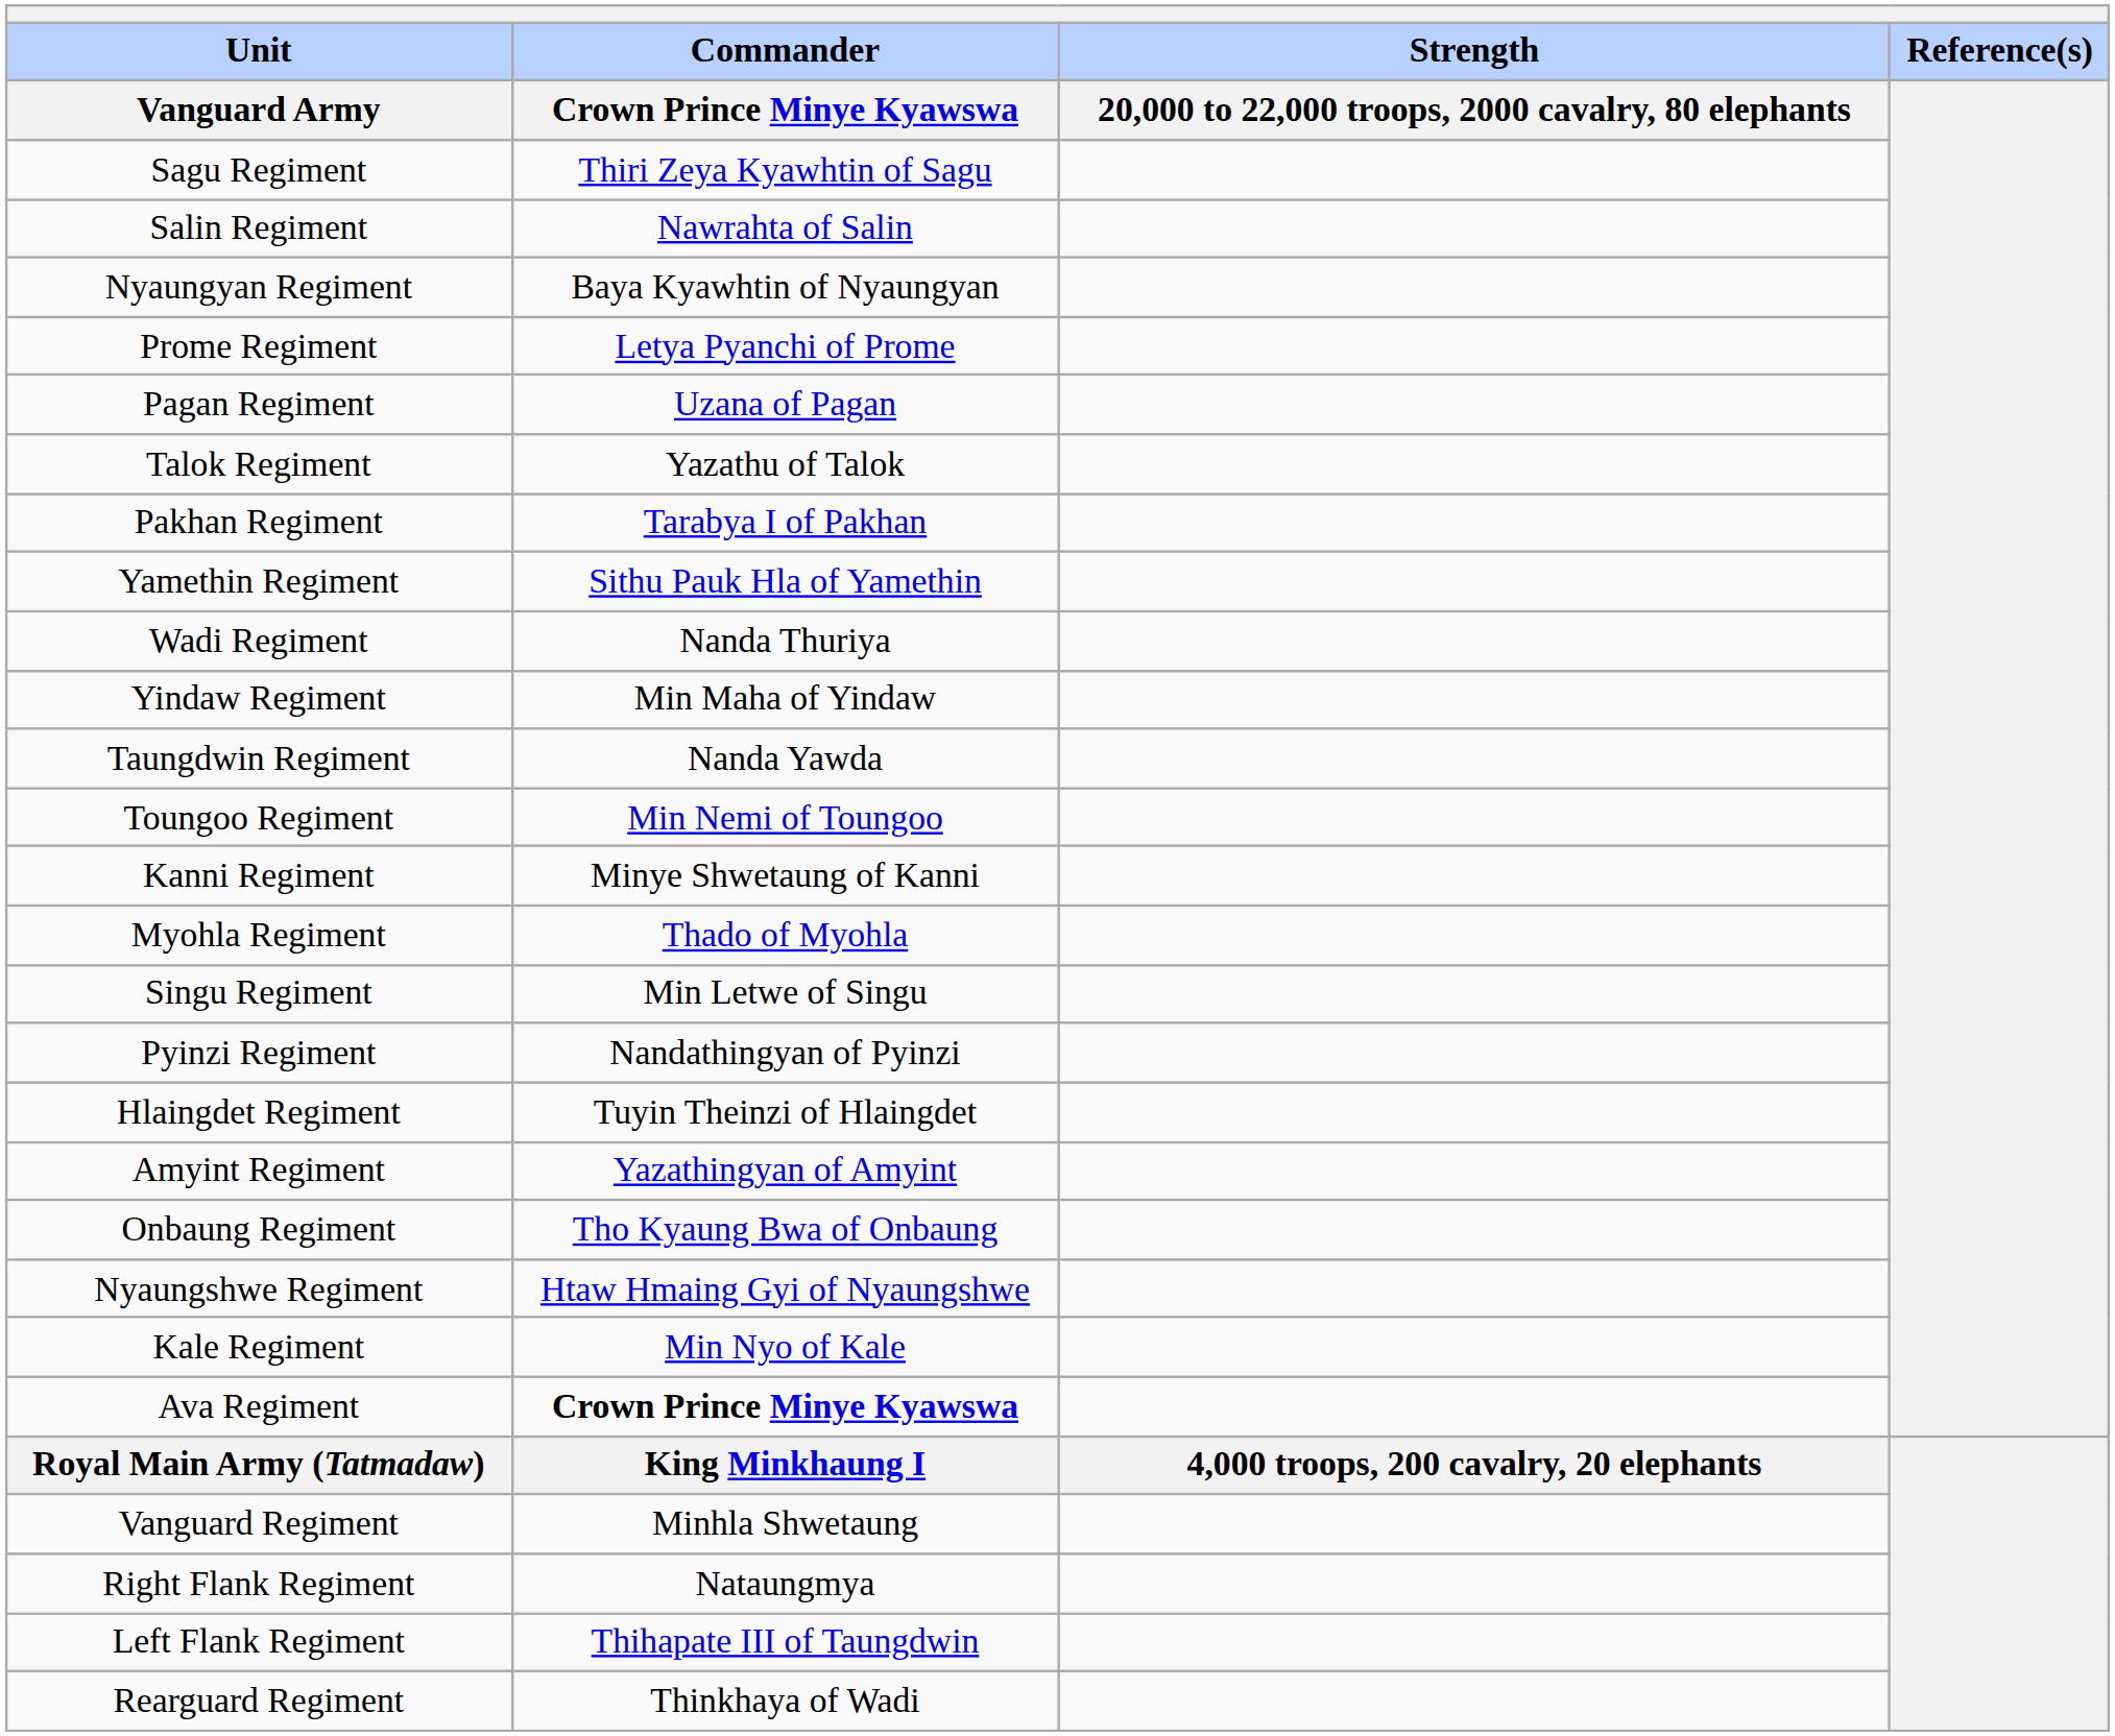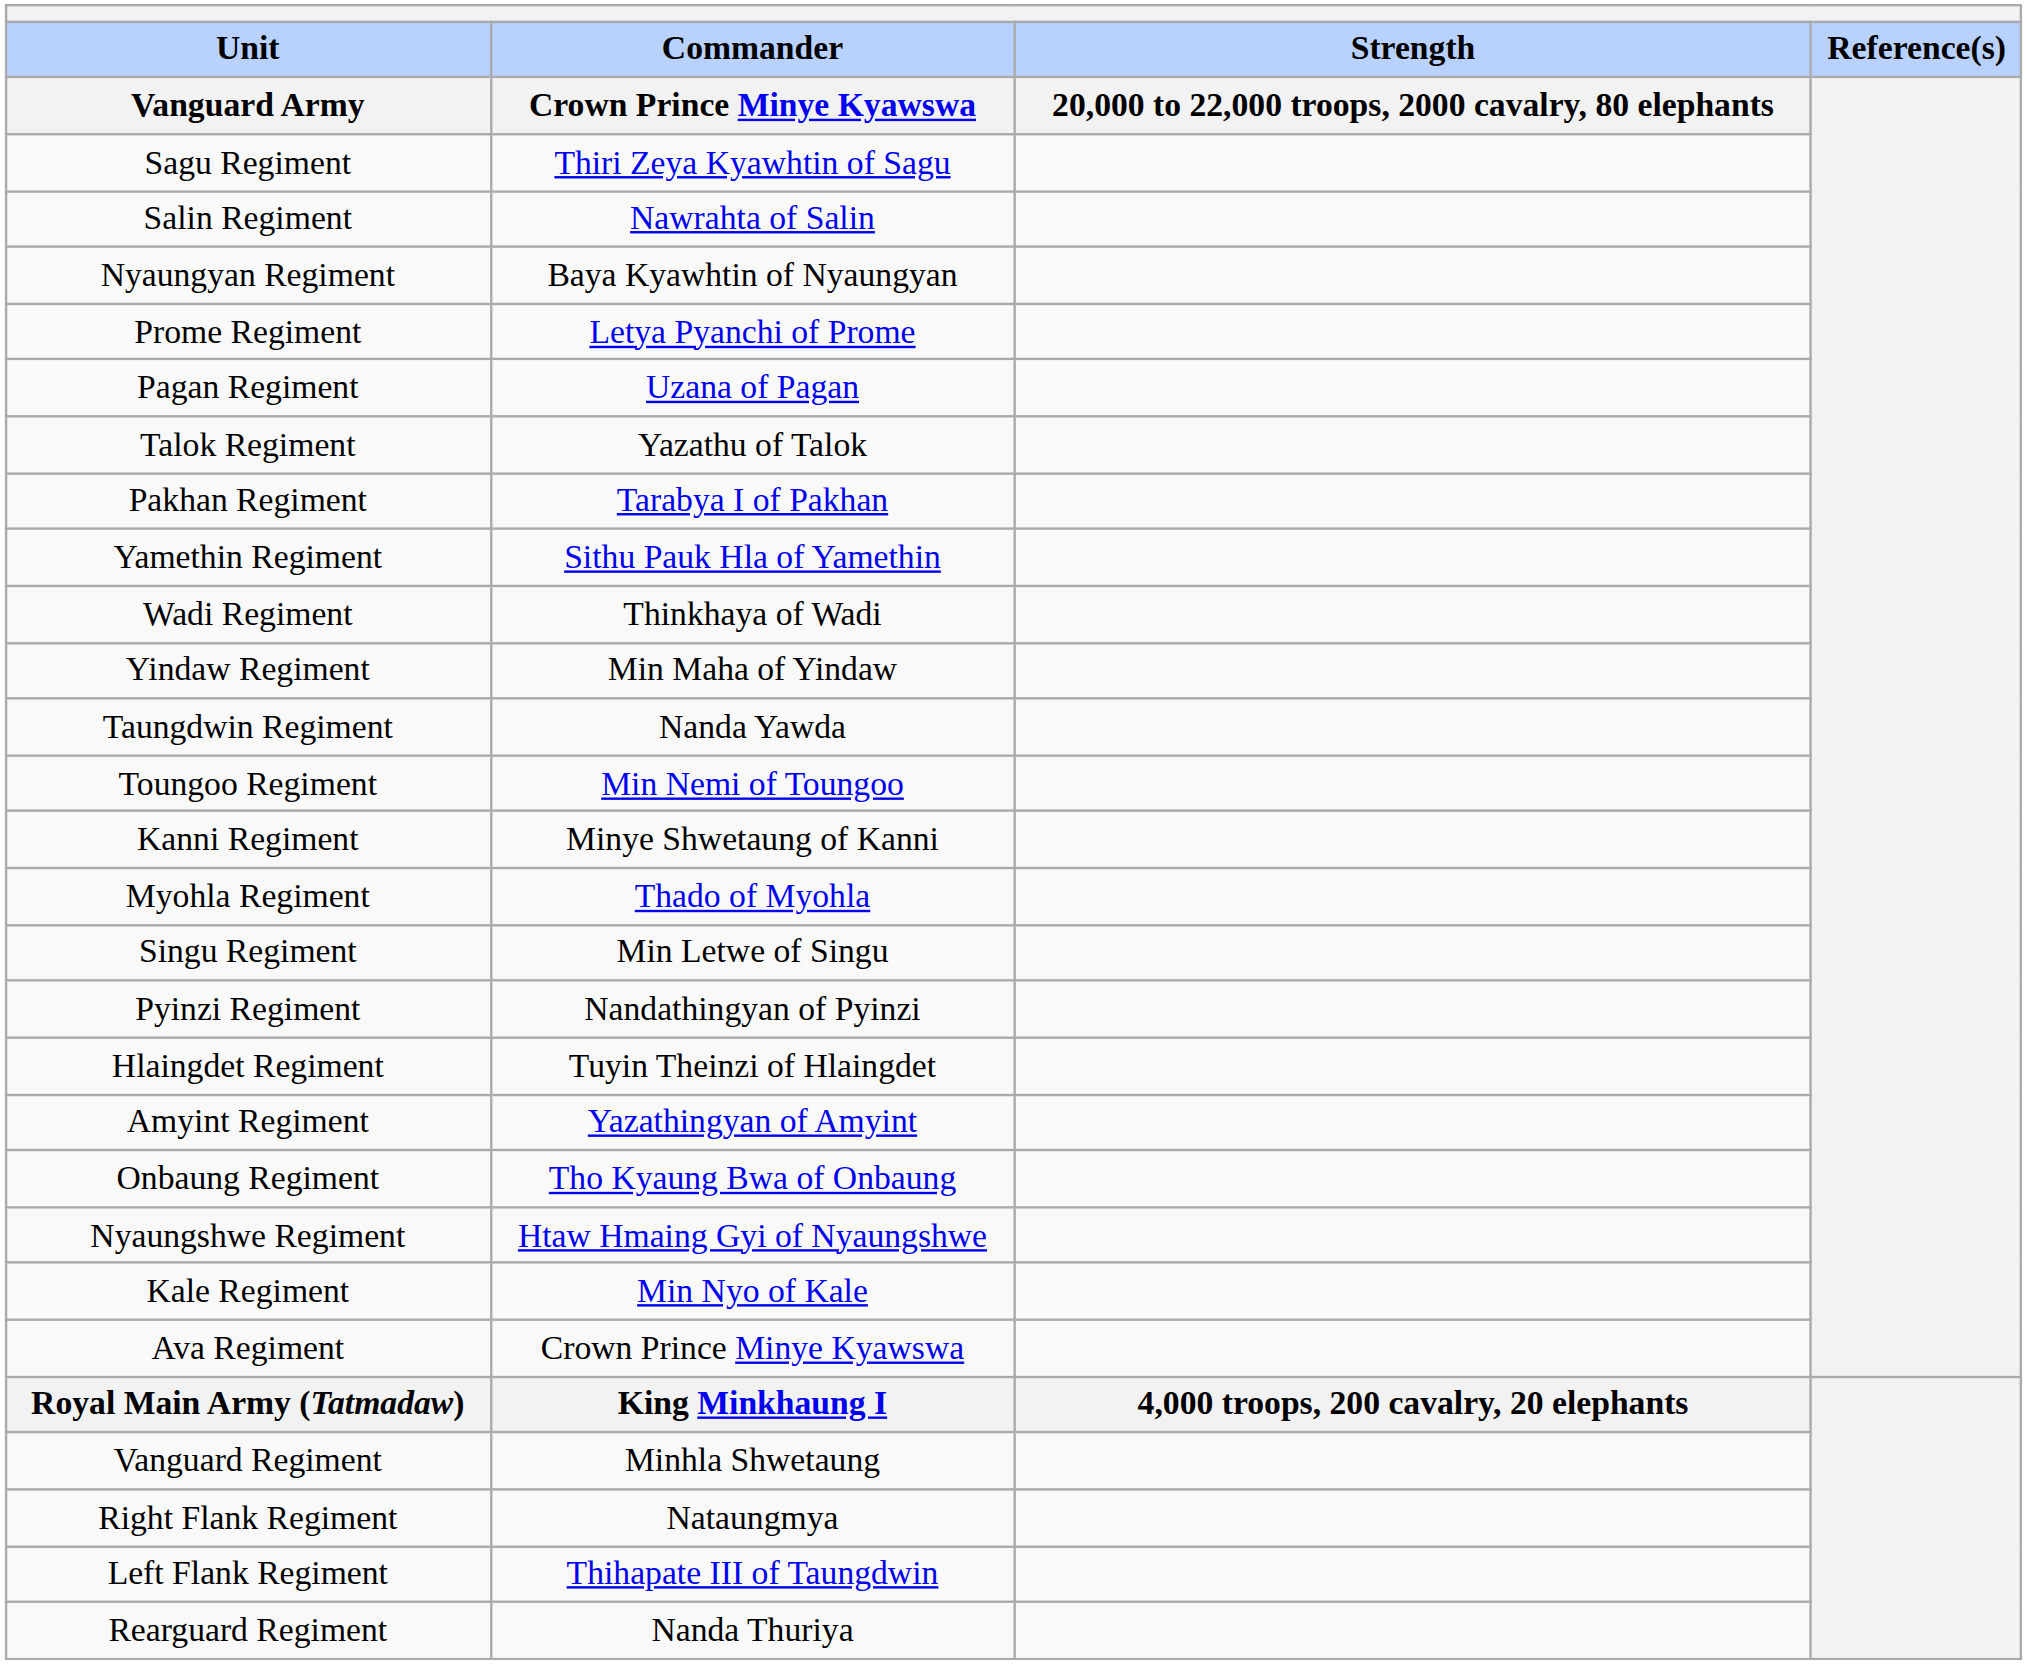Wadi Regiment | Commander / Crown Prince Minye Kyawswa: Nanda Thuriya -> Thinkhaya of Wadi
Ava Regiment | Commander / Crown Prince Minye Kyawswa: bold -> normal
Rearguard Regiment | Commander / Crown Prince Minye Kyawswa: Thinkhaya of Wadi -> Nanda Thuriya
